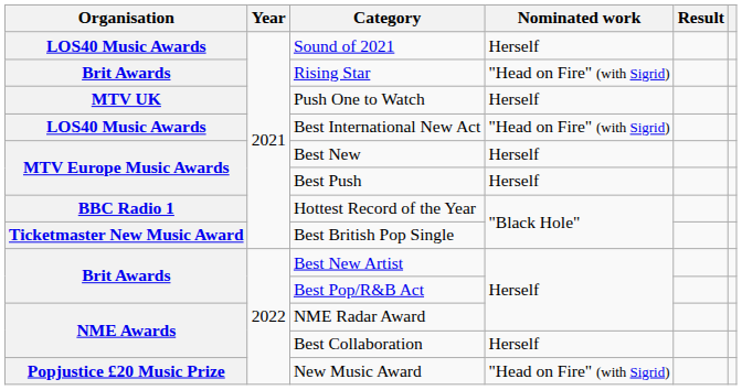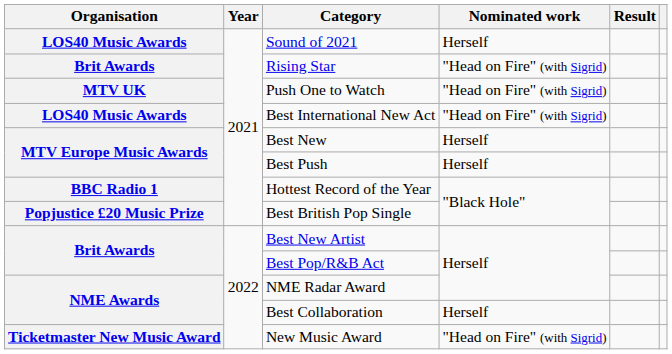Push One to Watch | Nominated work: Herself -> "Head on Fire" (with Sigrid)
Best British Pop Single | Organisation: Ticketmaster New Music Award -> Popjustice £20 Music Prize
New Music Award | Organisation: Popjustice £20 Music Prize -> Ticketmaster New Music Award
